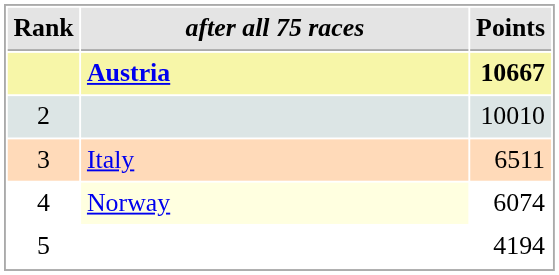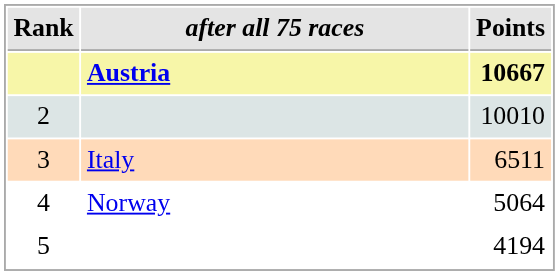4 | after all 75 races: lightyellow background -> no background
4 | Points: 6074 -> 5064
